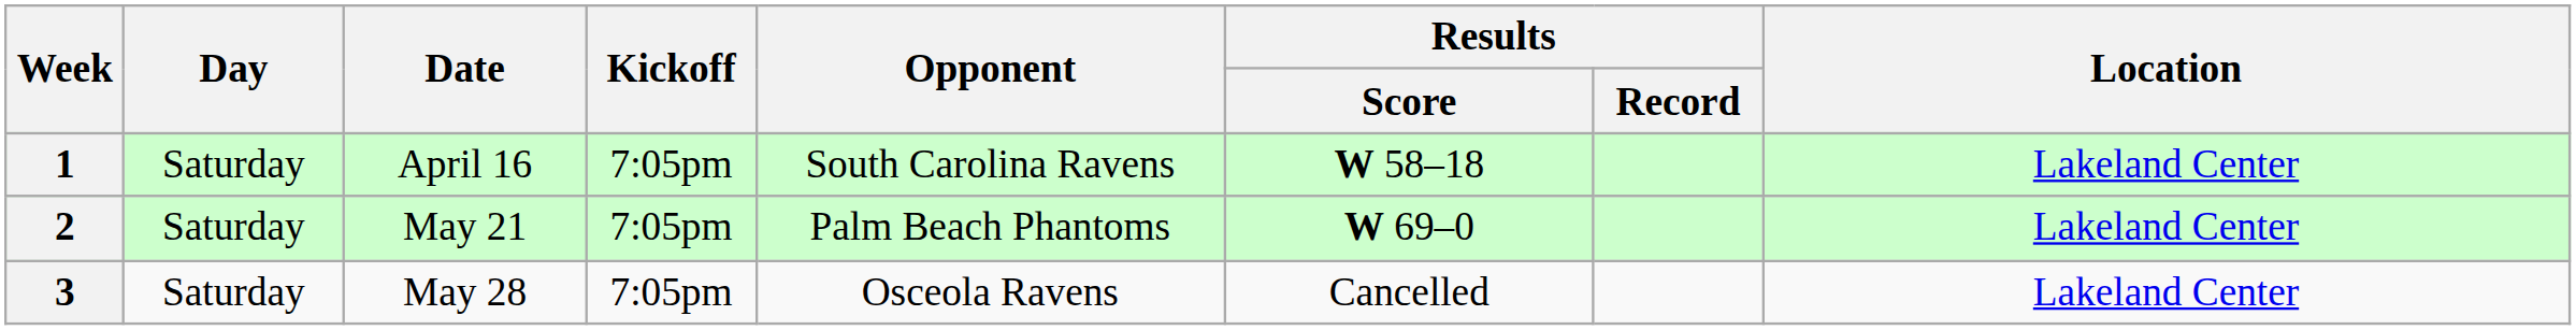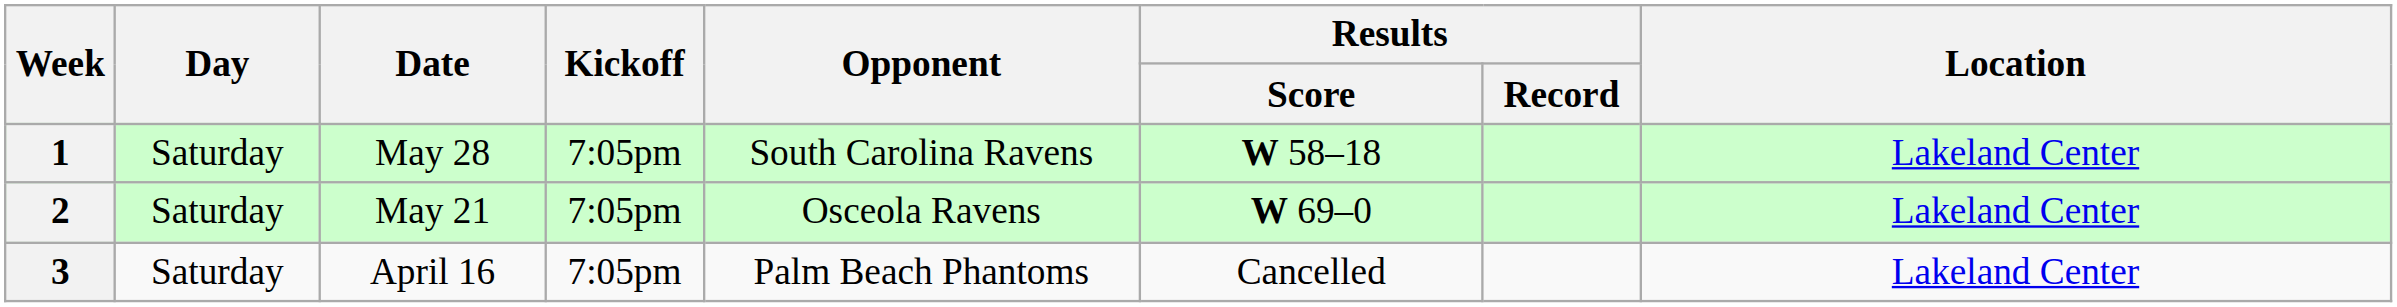1 | Date: April 16 -> May 28
2 | Opponent: Palm Beach Phantoms -> Osceola Ravens
3 | Date: May 28 -> April 16
3 | Opponent: Osceola Ravens -> Palm Beach Phantoms
